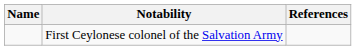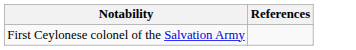- column: Name
